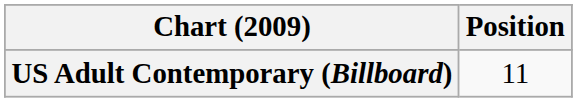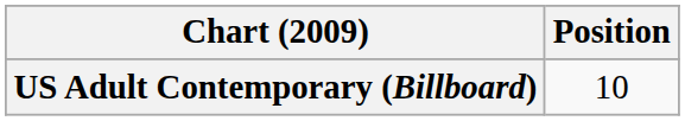US Adult Contemporary (Billboard) | Position: 11 -> 10
